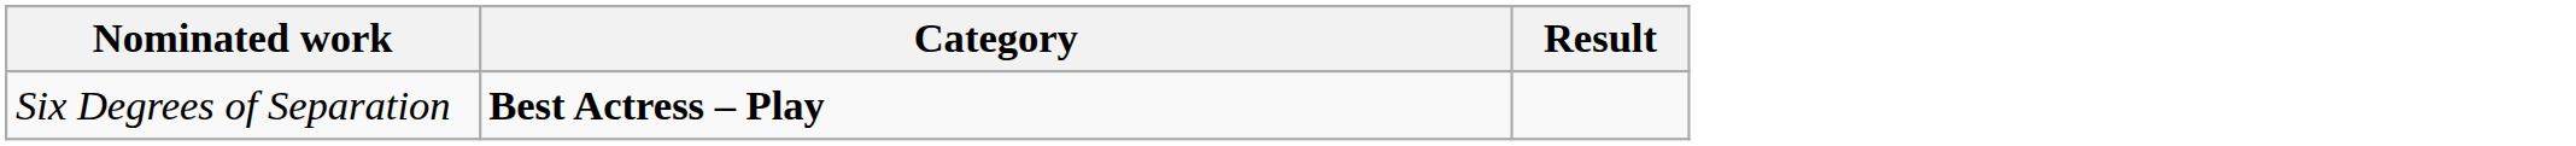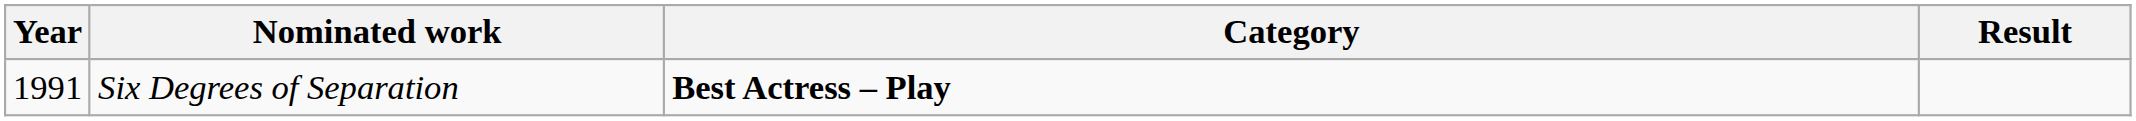+ column: Year | 1991
